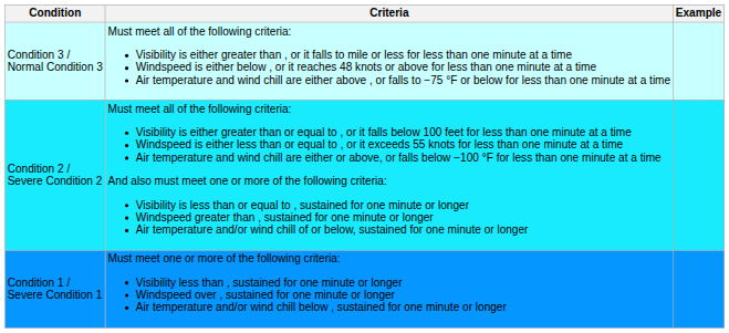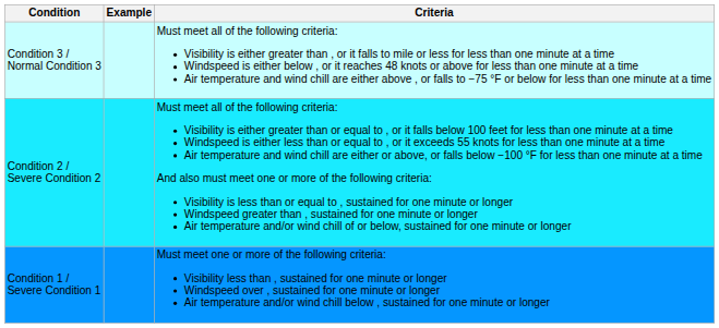columns swapped: Criteria <-> Example
